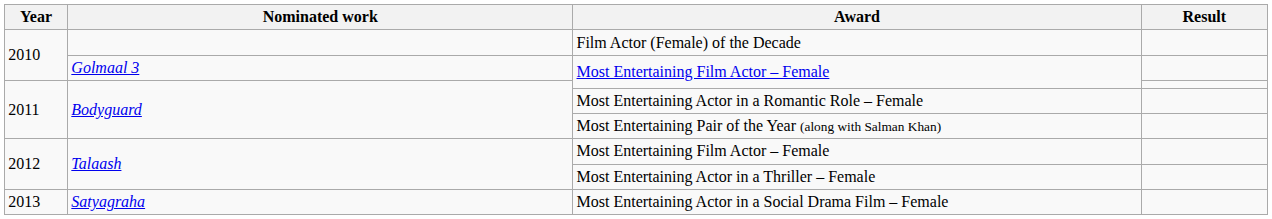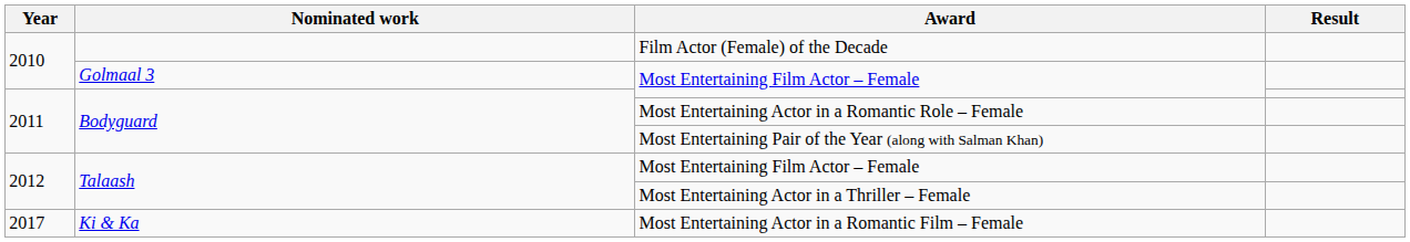- row: 2013 | Satyagraha | Most Entertaining Actor in a Social Drama Film – Female
+ row: 2017 | Ki & Ka | Most Entertaining Actor in a Romantic Film – Female
